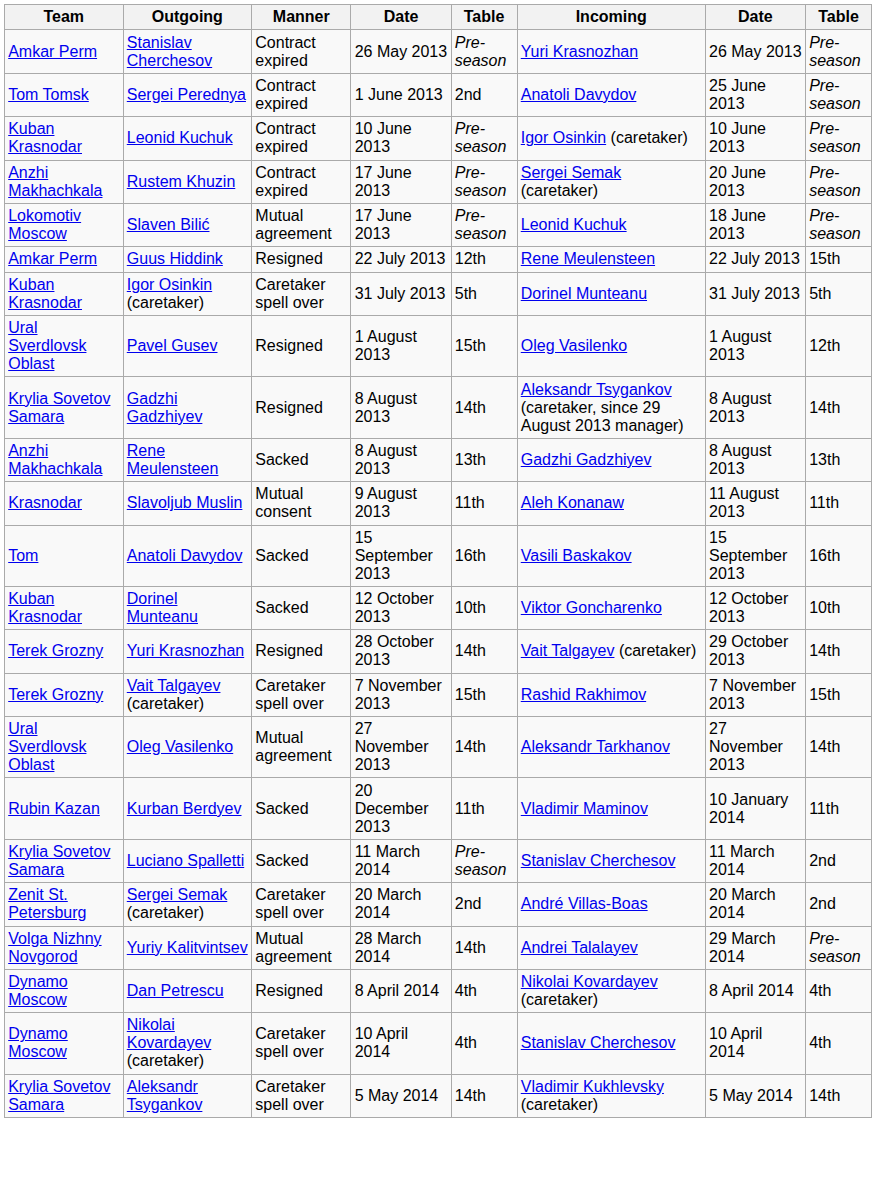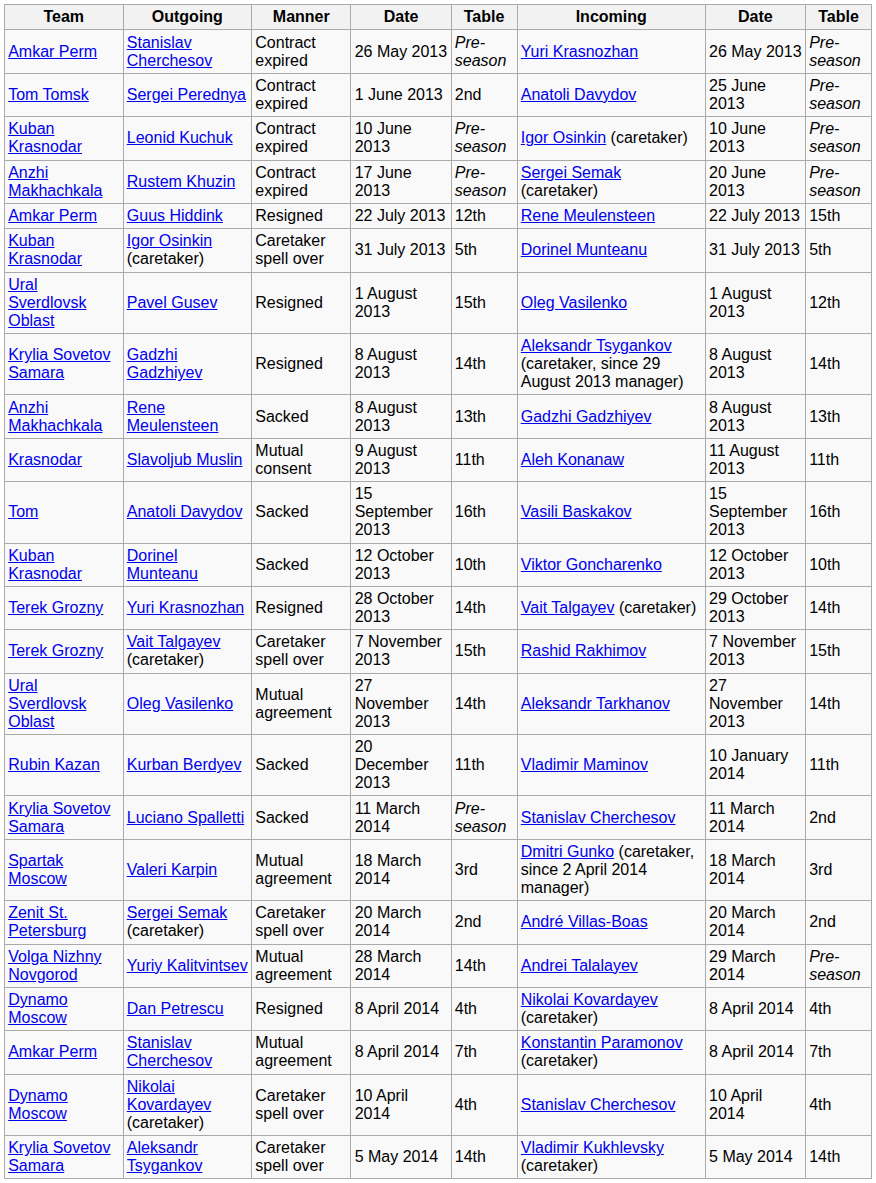- row: Lokomotiv Moscow | Slaven Bilić | Mutual agreement | 17 June 2013 | Pre-season | Leonid Kuchuk | 18 June 2013 | Pre-season
+ row: Spartak Moscow | Valeri Karpin | Mutual agreement | 18 March 2014 | 3rd | Dmitri Gunko (caretaker, since 2 April 2014 manager) | 18 March 2014 | 3rd
+ row: Amkar Perm | Stanislav Cherchesov | Mutual agreement | 8 April 2014 | 7th | Konstantin Paramonov (caretaker) | 8 April 2014 | 7th
